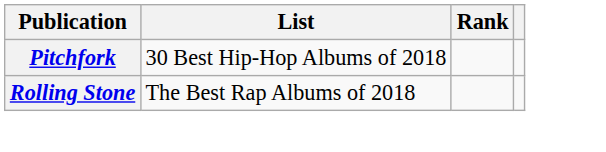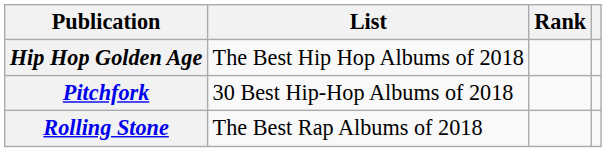+ row: Hip Hop Golden Age | The Best Hip Hop Albums of 2018
